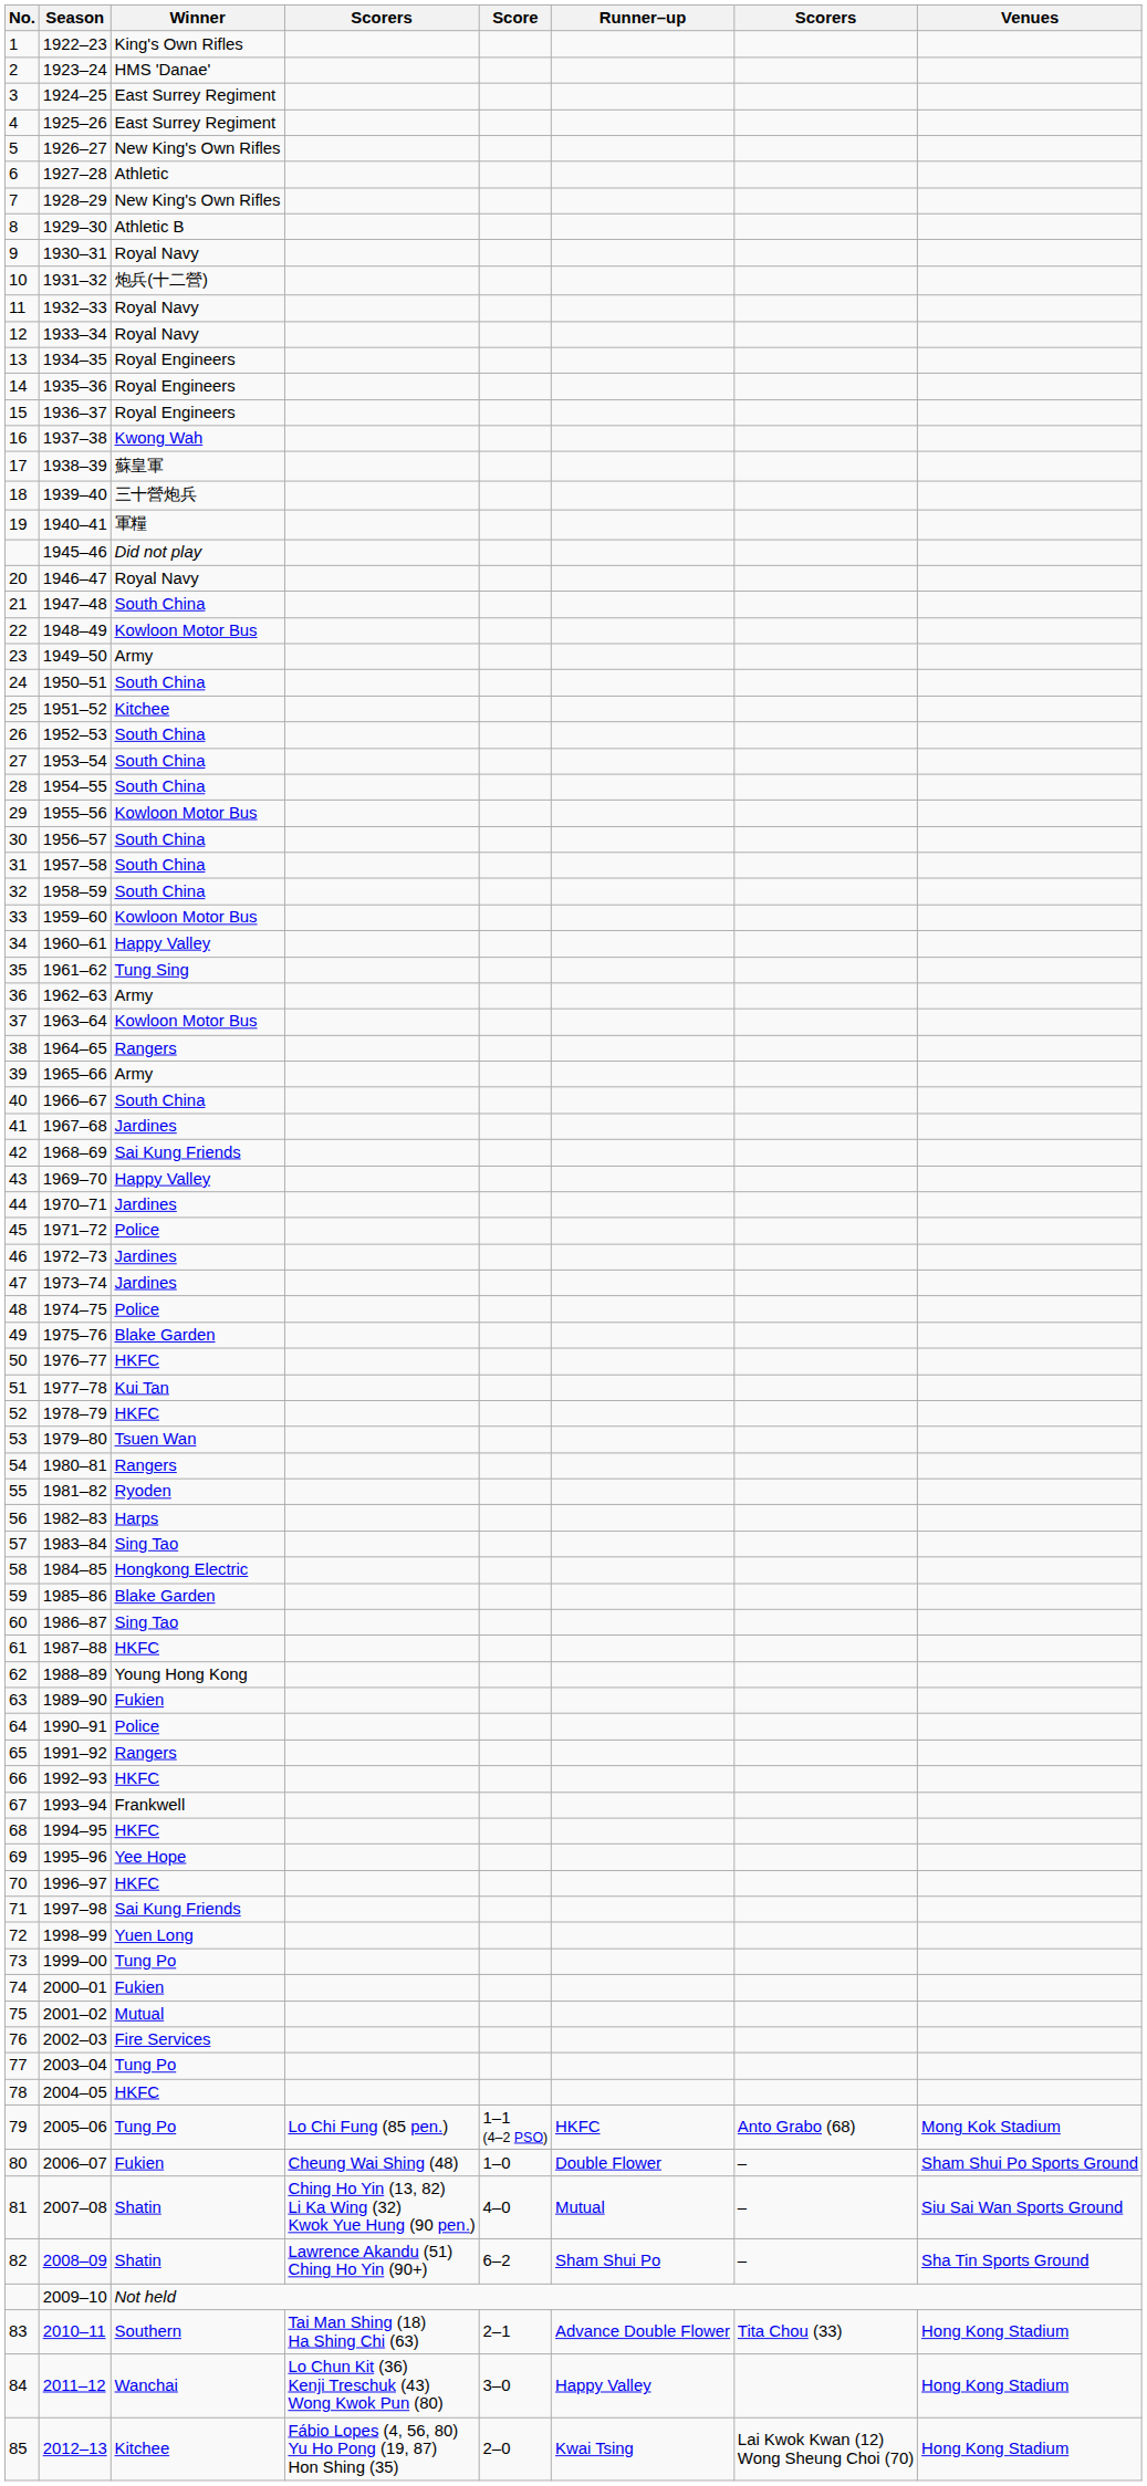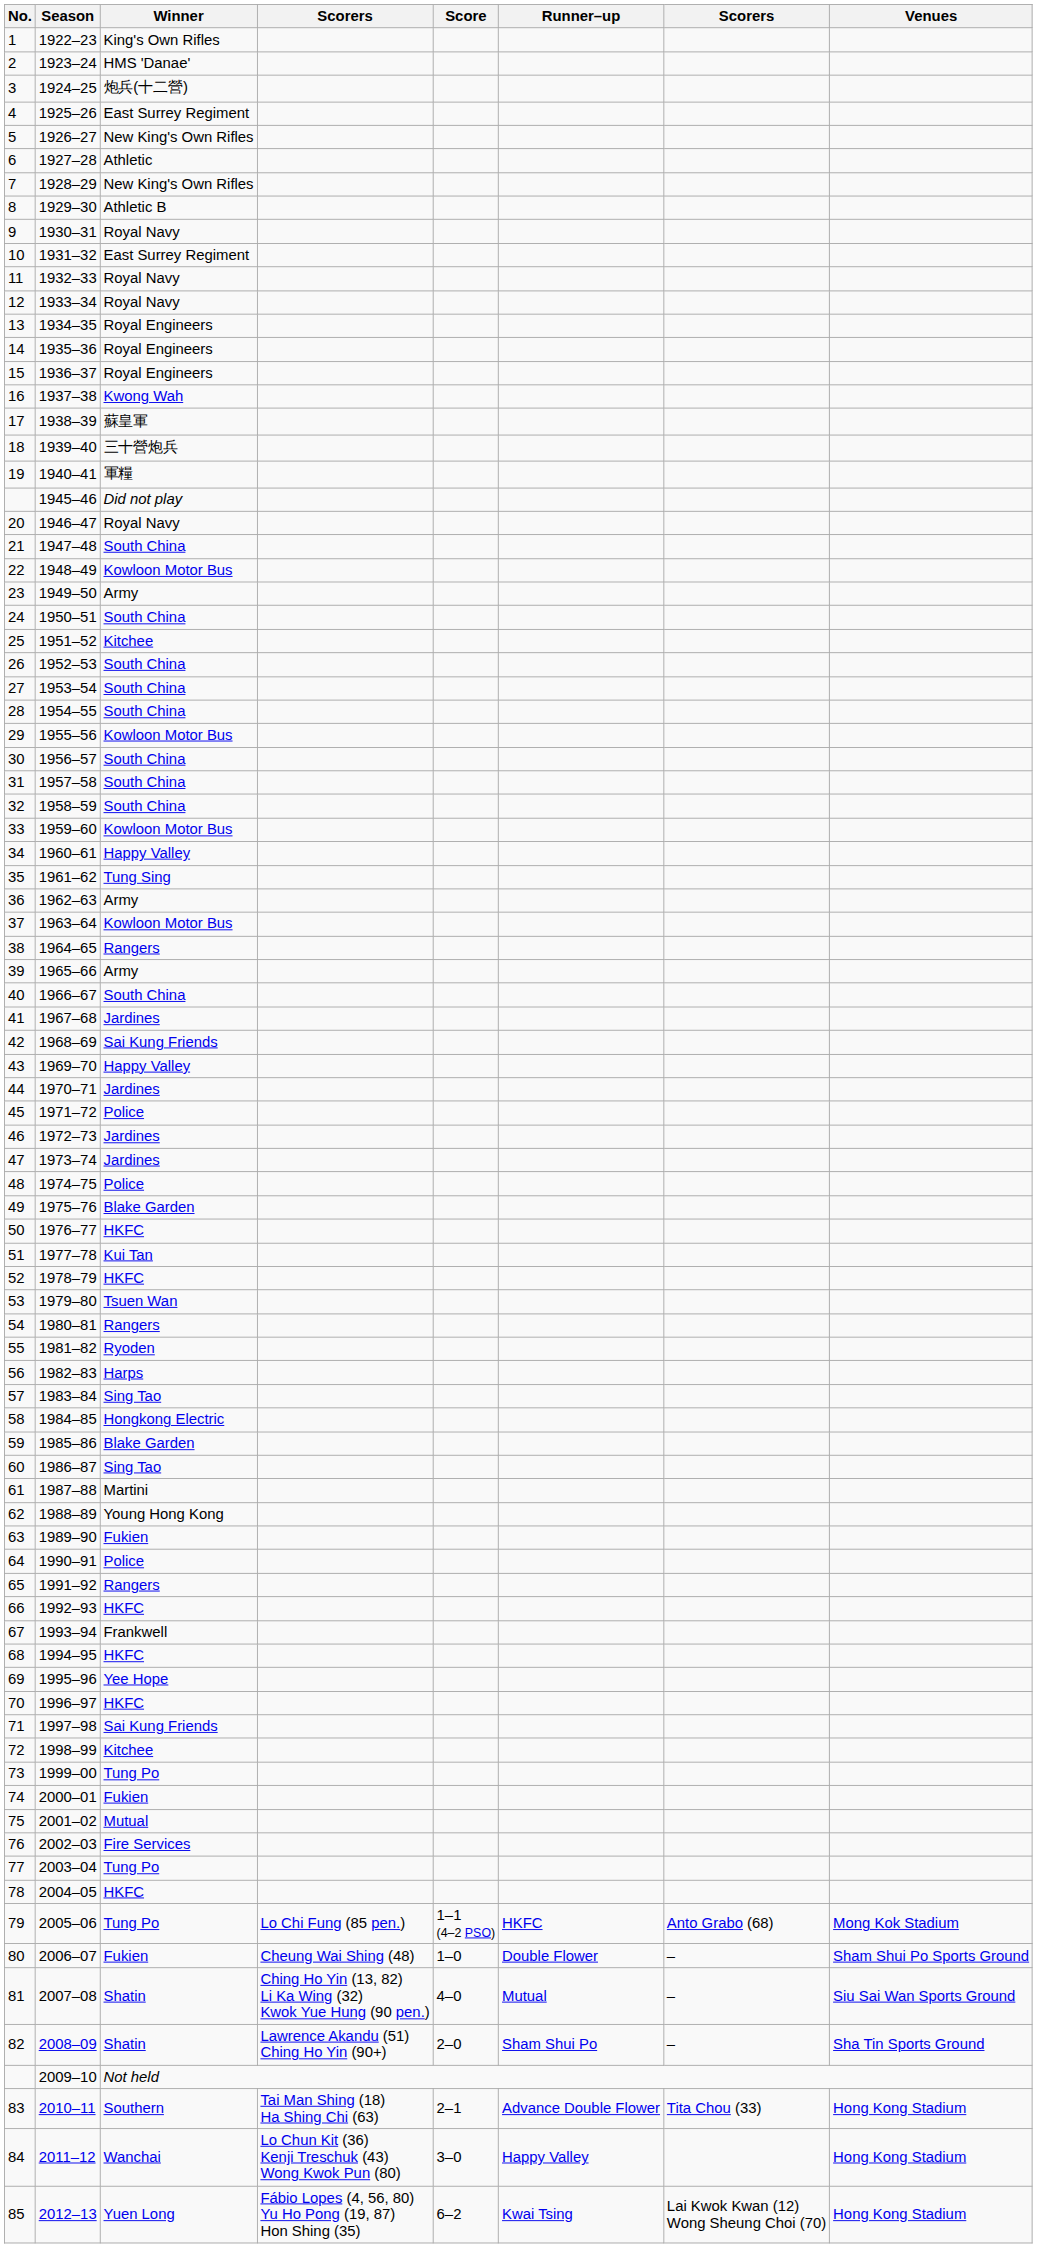1924–25 | Winner: East Surrey Regiment -> 炮兵(十二營)
1931–32 | Winner: 炮兵(十二營) -> East Surrey Regiment
1987–88 | Winner: HKFC -> Martini
1998–99 | Winner: Yuen Long -> Kitchee
2008–09 | Score: 6–2 -> 2–0
2012–13 | Winner: Kitchee -> Yuen Long
2012–13 | Score: 2–0 -> 6–2
